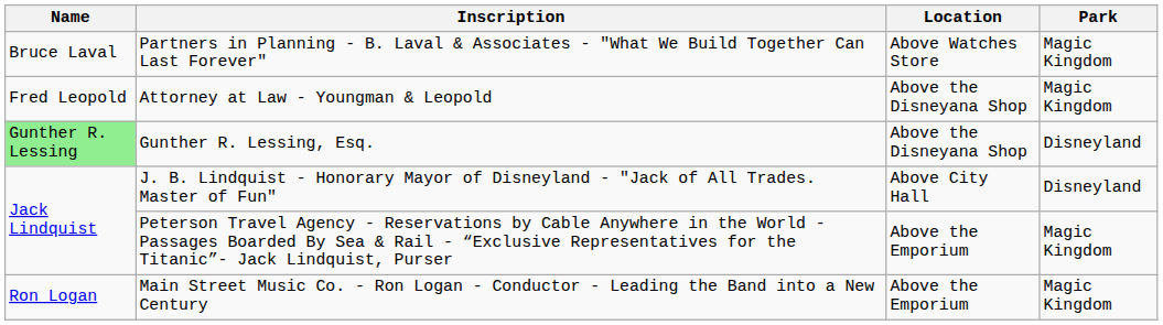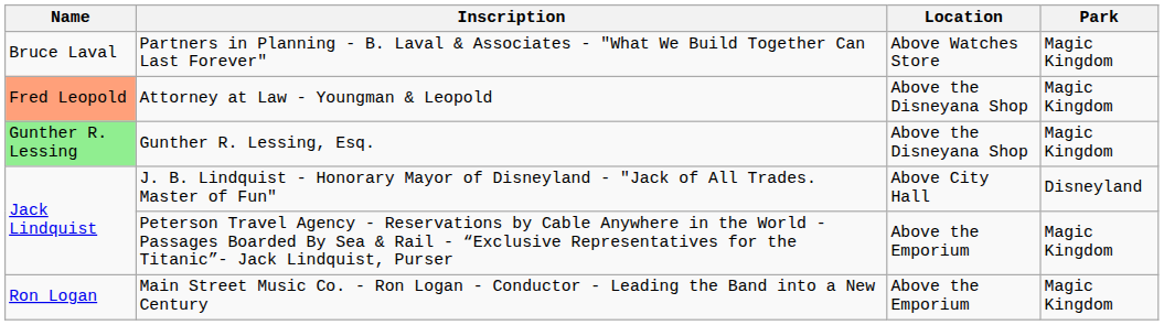Attorney at Law - Youngman & Leopold | Name: no background -> lightsalmon background
Gunther R. Lessing, Esq. | Park: Disneyland -> Magic Kingdom
